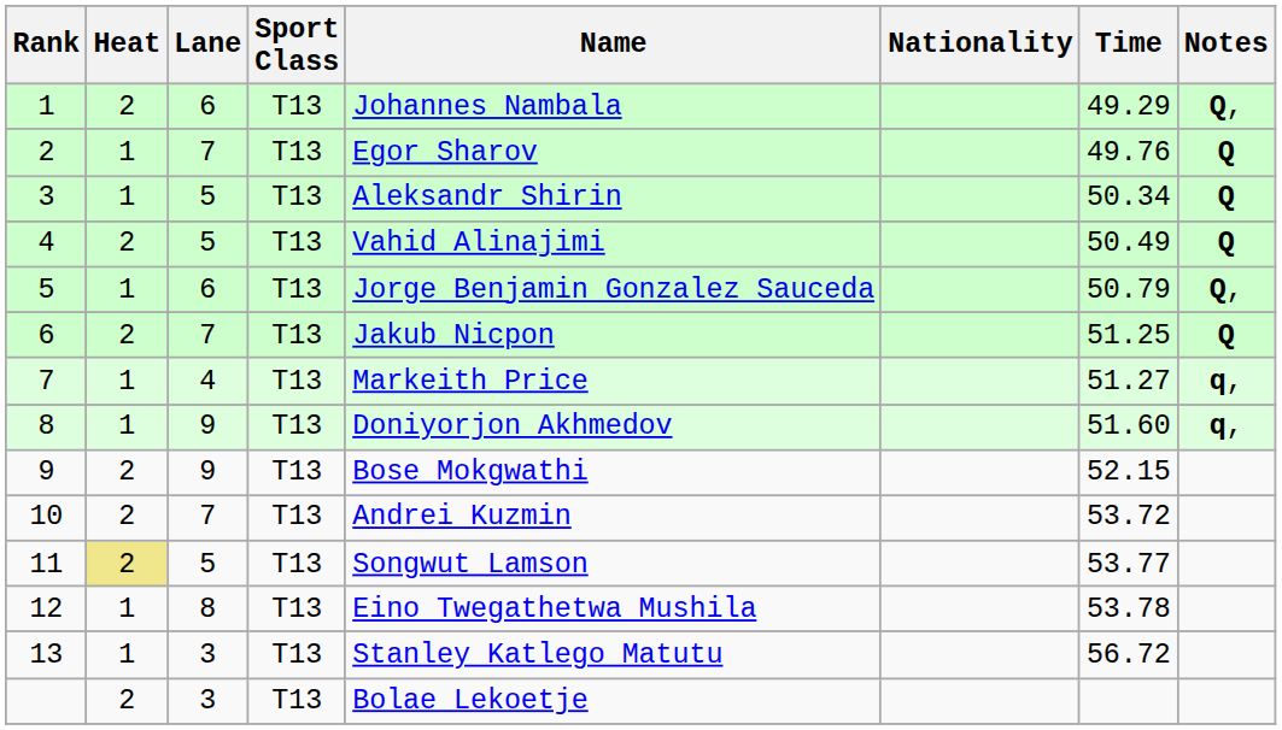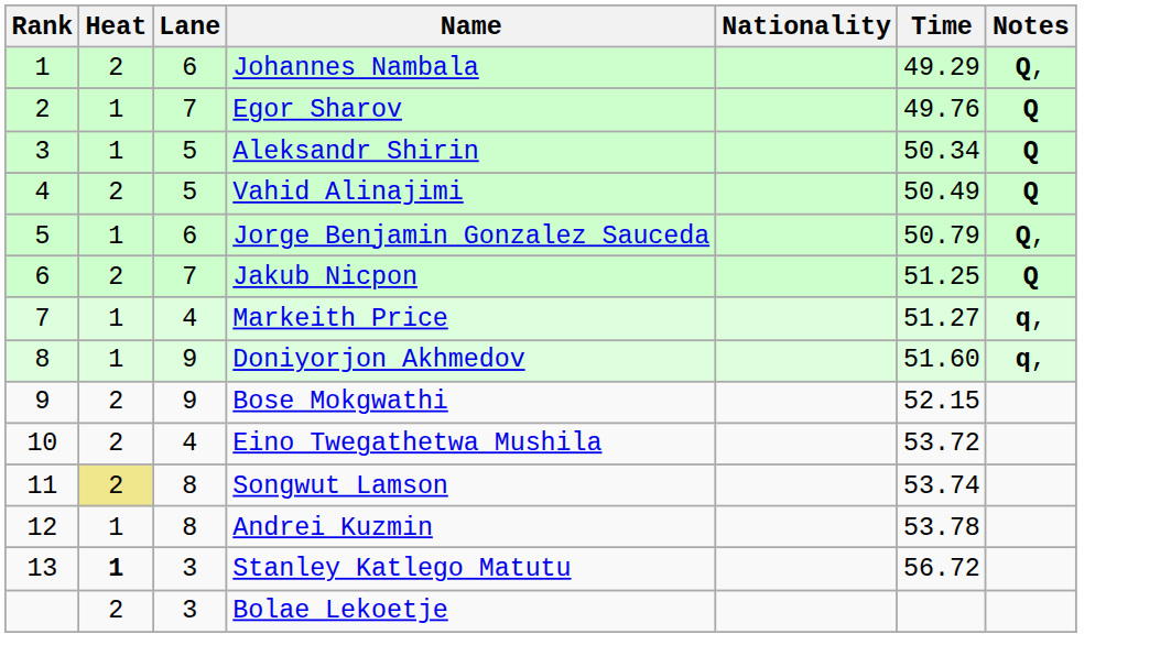- column: Sport Class | T13 | T13 | T13 | T13 | T13 | T13 | T13 | T13 | T13 | T13 | T13 | T13 | T13 | T13
10 | Lane: 7 -> 4
10 | Name: Andrei Kuzmin -> Eino Twegathetwa Mushila
11 | Lane: 5 -> 8
11 | Time: 53.77 -> 53.74
12 | Name: Eino Twegathetwa Mushila -> Andrei Kuzmin
13 | Heat: normal -> bold
